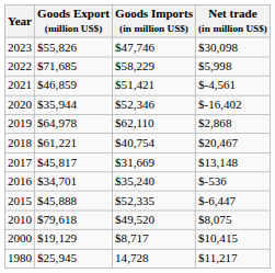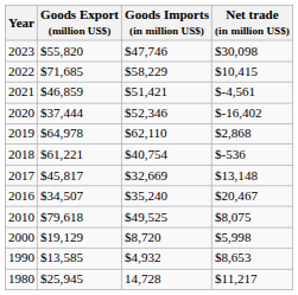2023 | Goods Export (million US$): $55,826 -> $55,820
2022 | Net trade (in million US$): $5,998 -> $10,415
2020 | Goods Export (million US$): $35,944 -> $37,444
2018 | Net trade (in million US$): $20,467 -> $-536
2017 | Goods Imports (in million US$): $31,669 -> $32,669
2016 | Goods Export (million US$): $34,701 -> $34,507
2016 | Net trade (in million US$): $-536 -> $20,467
- row: 2015 | $45,888 | $52,335 | $-6,447
2010 | Goods Imports (in million US$): $49,520 -> $49,525
2000 | Goods Imports (in million US$): $8,717 -> $8,720
2000 | Net trade (in million US$): $10,415 -> $5,998
+ row: 1990 | $13,585 | $4,932 | $8,653
